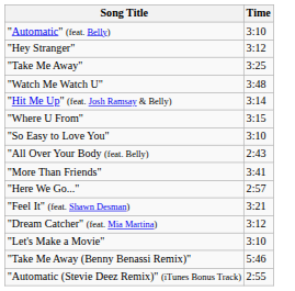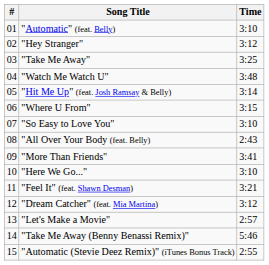+ column: # | 01 | 02 | 03 | 04 | 05 | 06 | 07 | 08 | 09 | 10 | 11 | 12 | 13 | 14 | 15
"Here We Go..." | Time: 2:57 -> 3:10
"Let's Make a Movie" | Time: 3:10 -> 2:57
